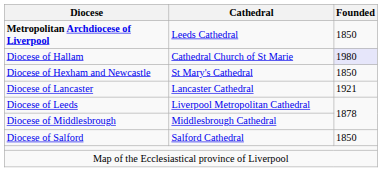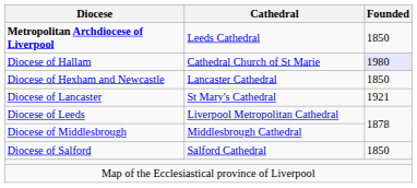Diocese of Hexham and Newcastle | Cathedral: St Mary's Cathedral -> Lancaster Cathedral
Diocese of Lancaster | Cathedral: Lancaster Cathedral -> St Mary's Cathedral
